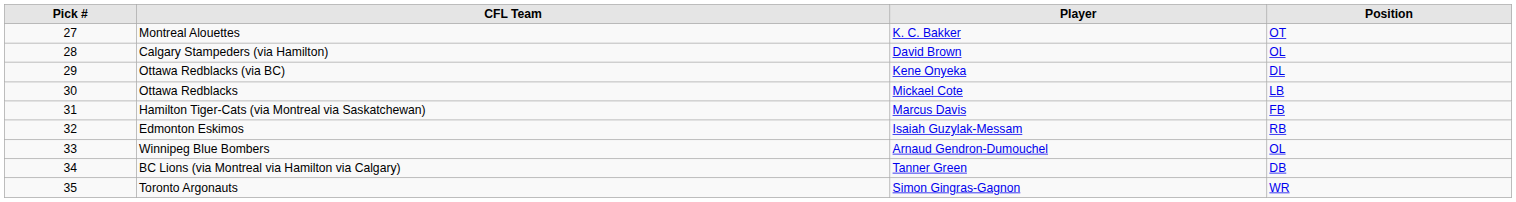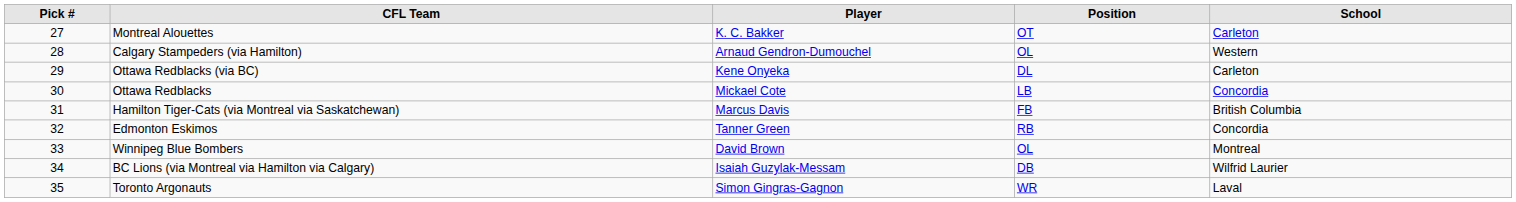+ column: School | Carleton | Western | Carleton | Concordia | British Columbia | Concordia | Montreal | Wilfrid Laurier | Laval
Calgary Stampeders (via Hamilton) | Player: David Brown -> Arnaud Gendron-Dumouchel
Edmonton Eskimos | Player: Isaiah Guzylak-Messam -> Tanner Green
Winnipeg Blue Bombers | Player: Arnaud Gendron-Dumouchel -> David Brown
BC Lions (via Montreal via Hamilton via Calgary) | Player: Tanner Green -> Isaiah Guzylak-Messam
